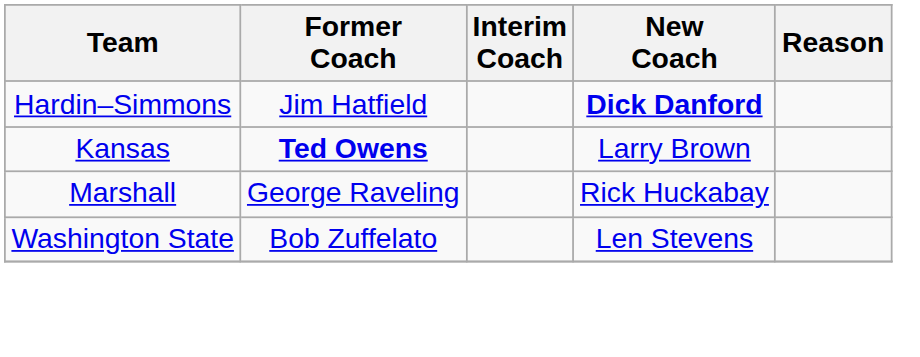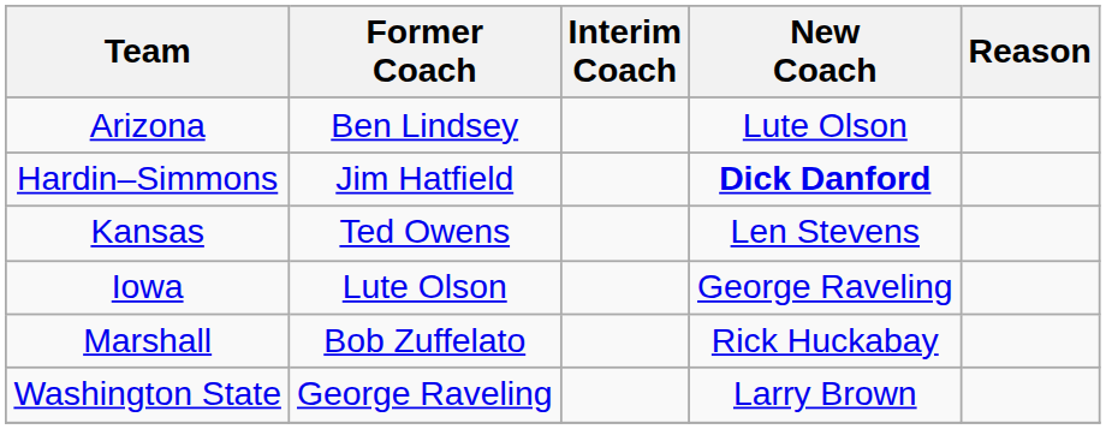+ row: Arizona | Ben Lindsey | Lute Olson
Kansas | Former Coach: bold -> normal
Kansas | New Coach: Larry Brown -> Len Stevens
+ row: Iowa | Lute Olson | George Raveling
Marshall | Former Coach: George Raveling -> Bob Zuffelato
Washington State | Former Coach: Bob Zuffelato -> George Raveling
Washington State | New Coach: Len Stevens -> Larry Brown
